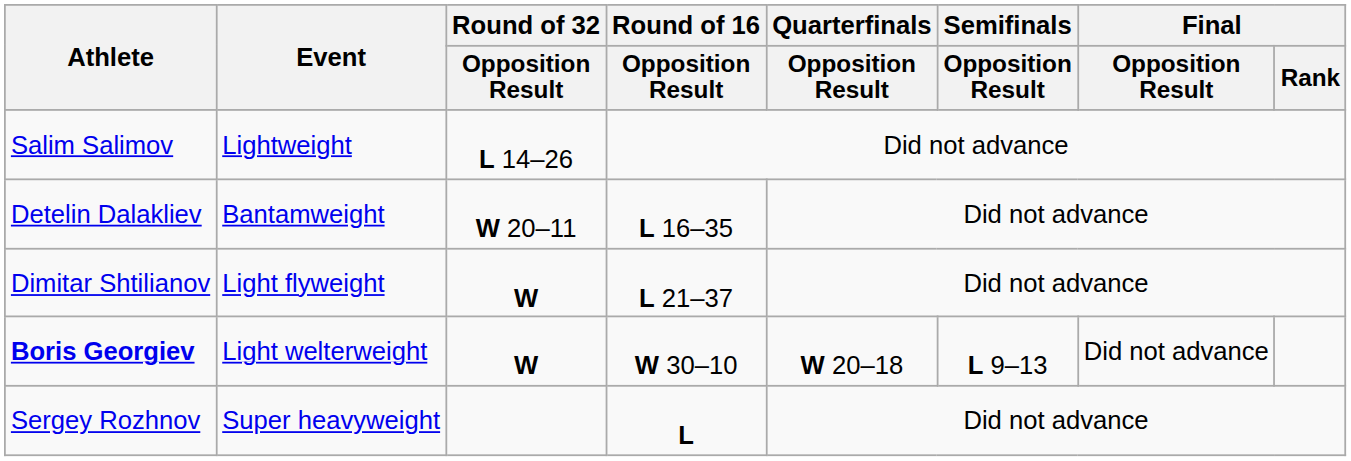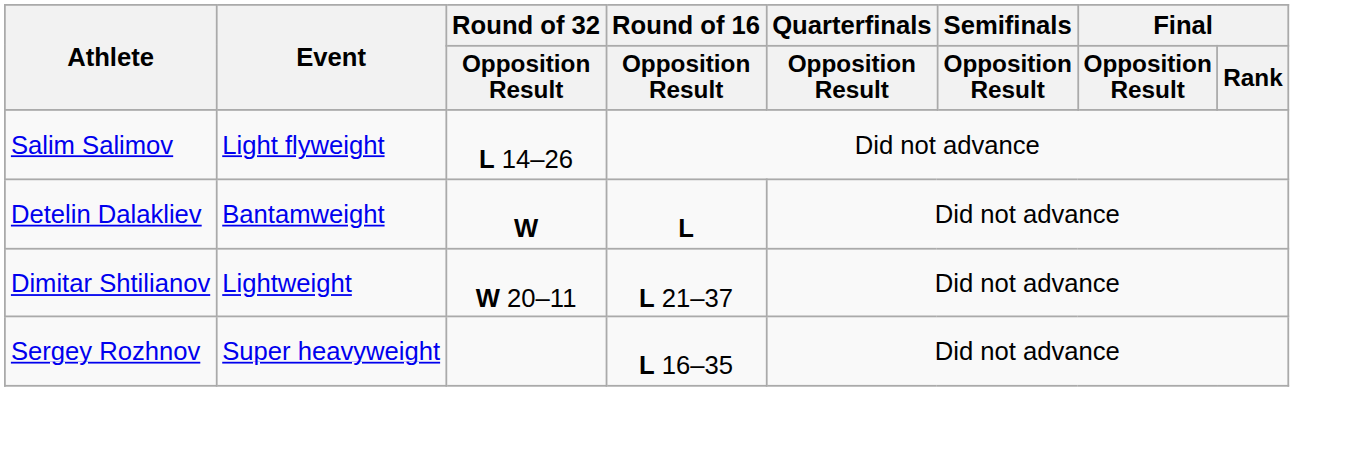Salim Salimov | Event: Lightweight -> Light flyweight
Detelin Dalakliev | Round of 32 / Opposition Result: W 20–11 -> W
Detelin Dalakliev | Round of 16 / Opposition Result: L 16–35 -> L
Dimitar Shtilianov | Event: Light flyweight -> Lightweight
Dimitar Shtilianov | Round of 32 / Opposition Result: W -> W 20–11
- row: Boris Georgiev | Light welterweight | W | W 30–10 | W 20–18 | L 9–13 | Did not advance
Sergey Rozhnov | Round of 16 / Opposition Result: L -> L 16–35
